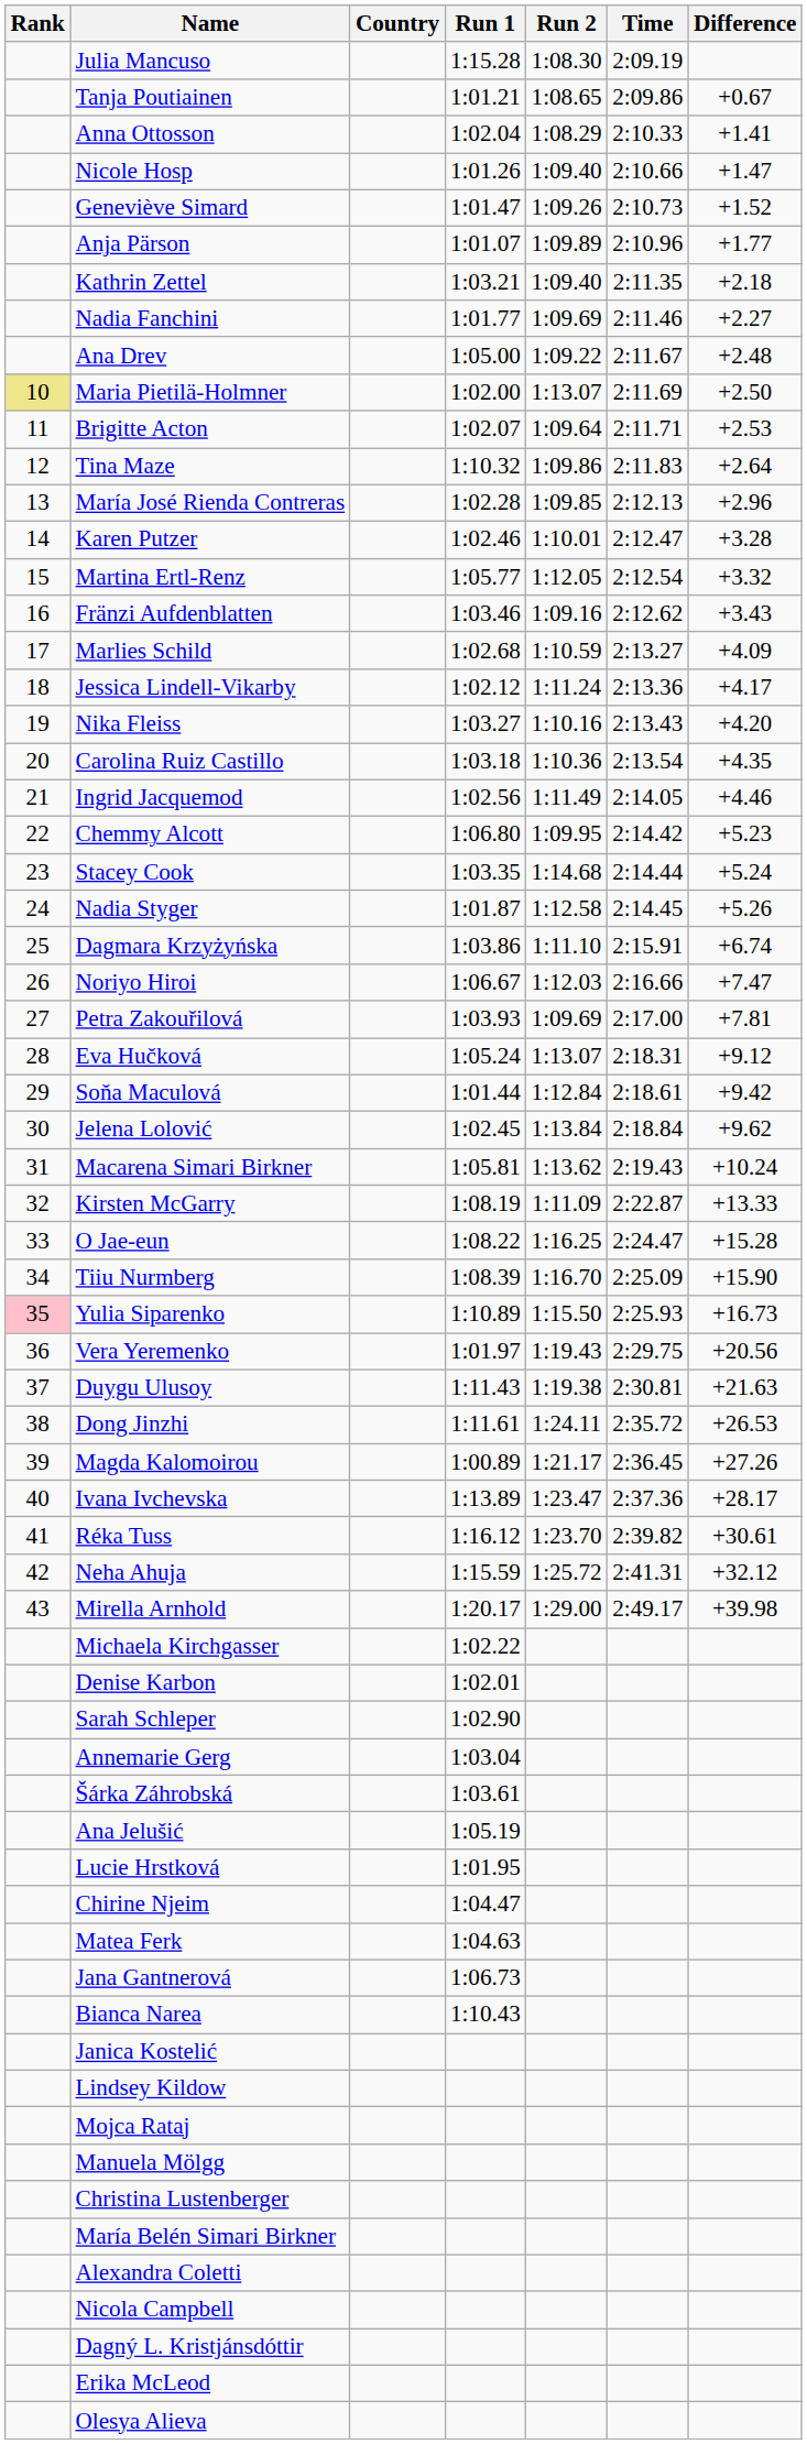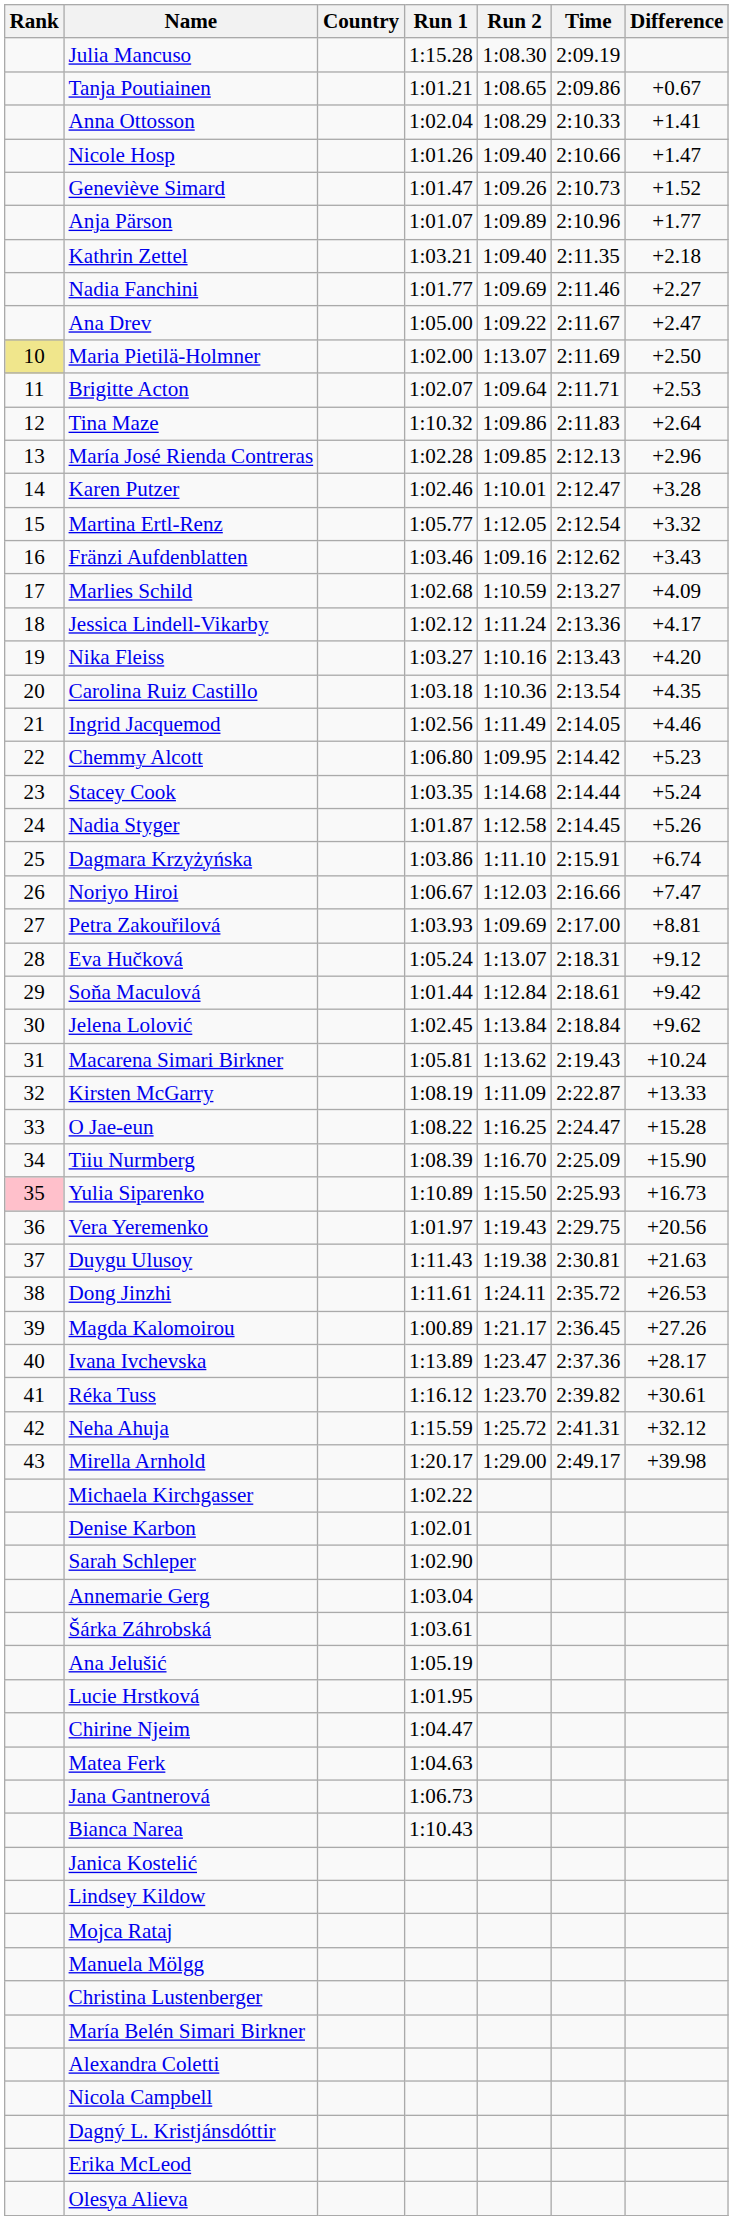Ana Drev | Difference: +2.48 -> +2.47
Petra Zakouřilová | Difference: +7.81 -> +8.81
